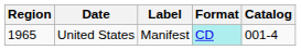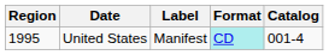United States | Region: 1965 -> 1995
